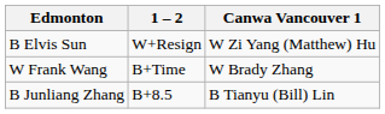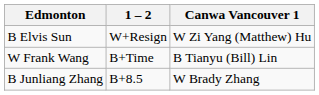W Frank Wang | Canwa Vancouver 1: W Brady Zhang -> B Tianyu (Bill) Lin
B Junliang Zhang | Canwa Vancouver 1: B Tianyu (Bill) Lin -> W Brady Zhang
